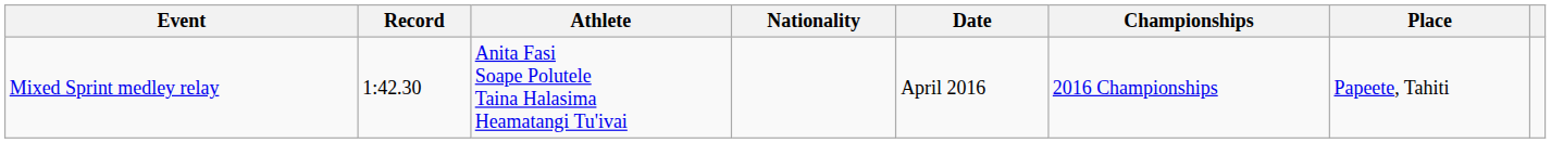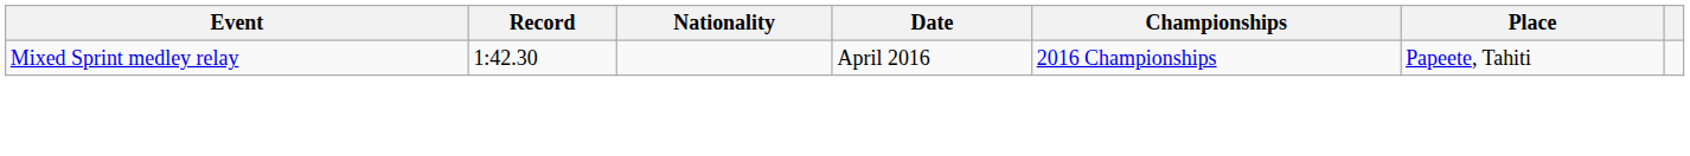- column: Athlete | Anita Fasi Soape Polutele Taina Halasima Heamatangi Tu'ivai
